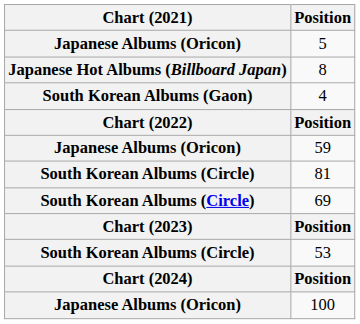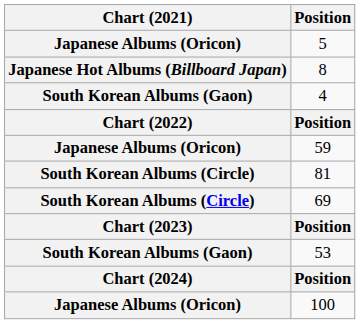53 | Chart (2021): South Korean Albums (Circle) -> South Korean Albums (Gaon)
